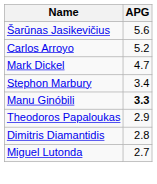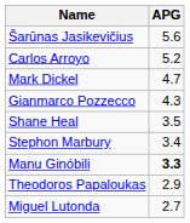+ row: Gianmarco Pozzecco | 4.3
+ row: Shane Heal | 3.5
- row: Dimitris Diamantidis | 2.8
